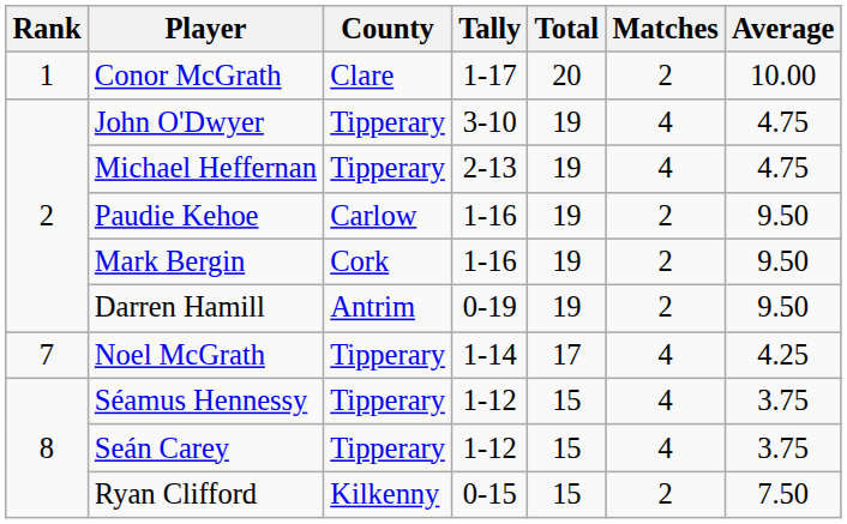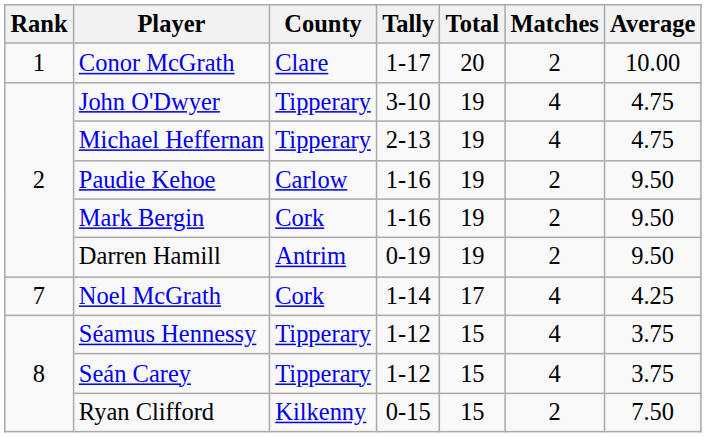Noel McGrath | County: Tipperary -> Cork
